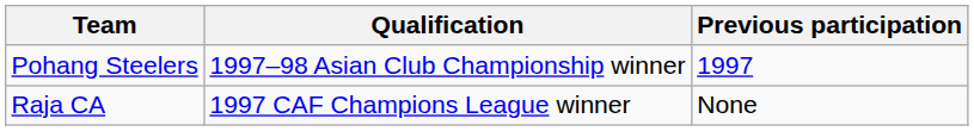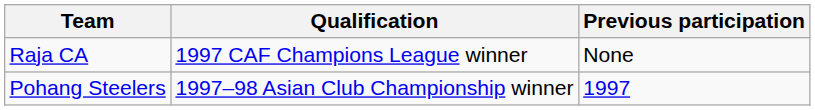rows swapped: Pohang Steelers <-> Raja CA
